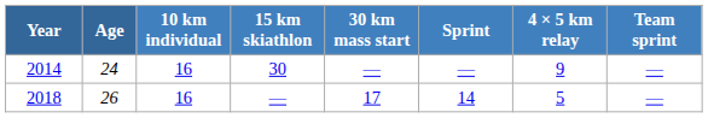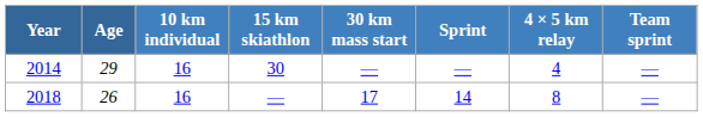2014 | Age: 24 -> 29
2014 | 4 × 5 km relay: 9 -> 4
2018 | 4 × 5 km relay: 5 -> 8
